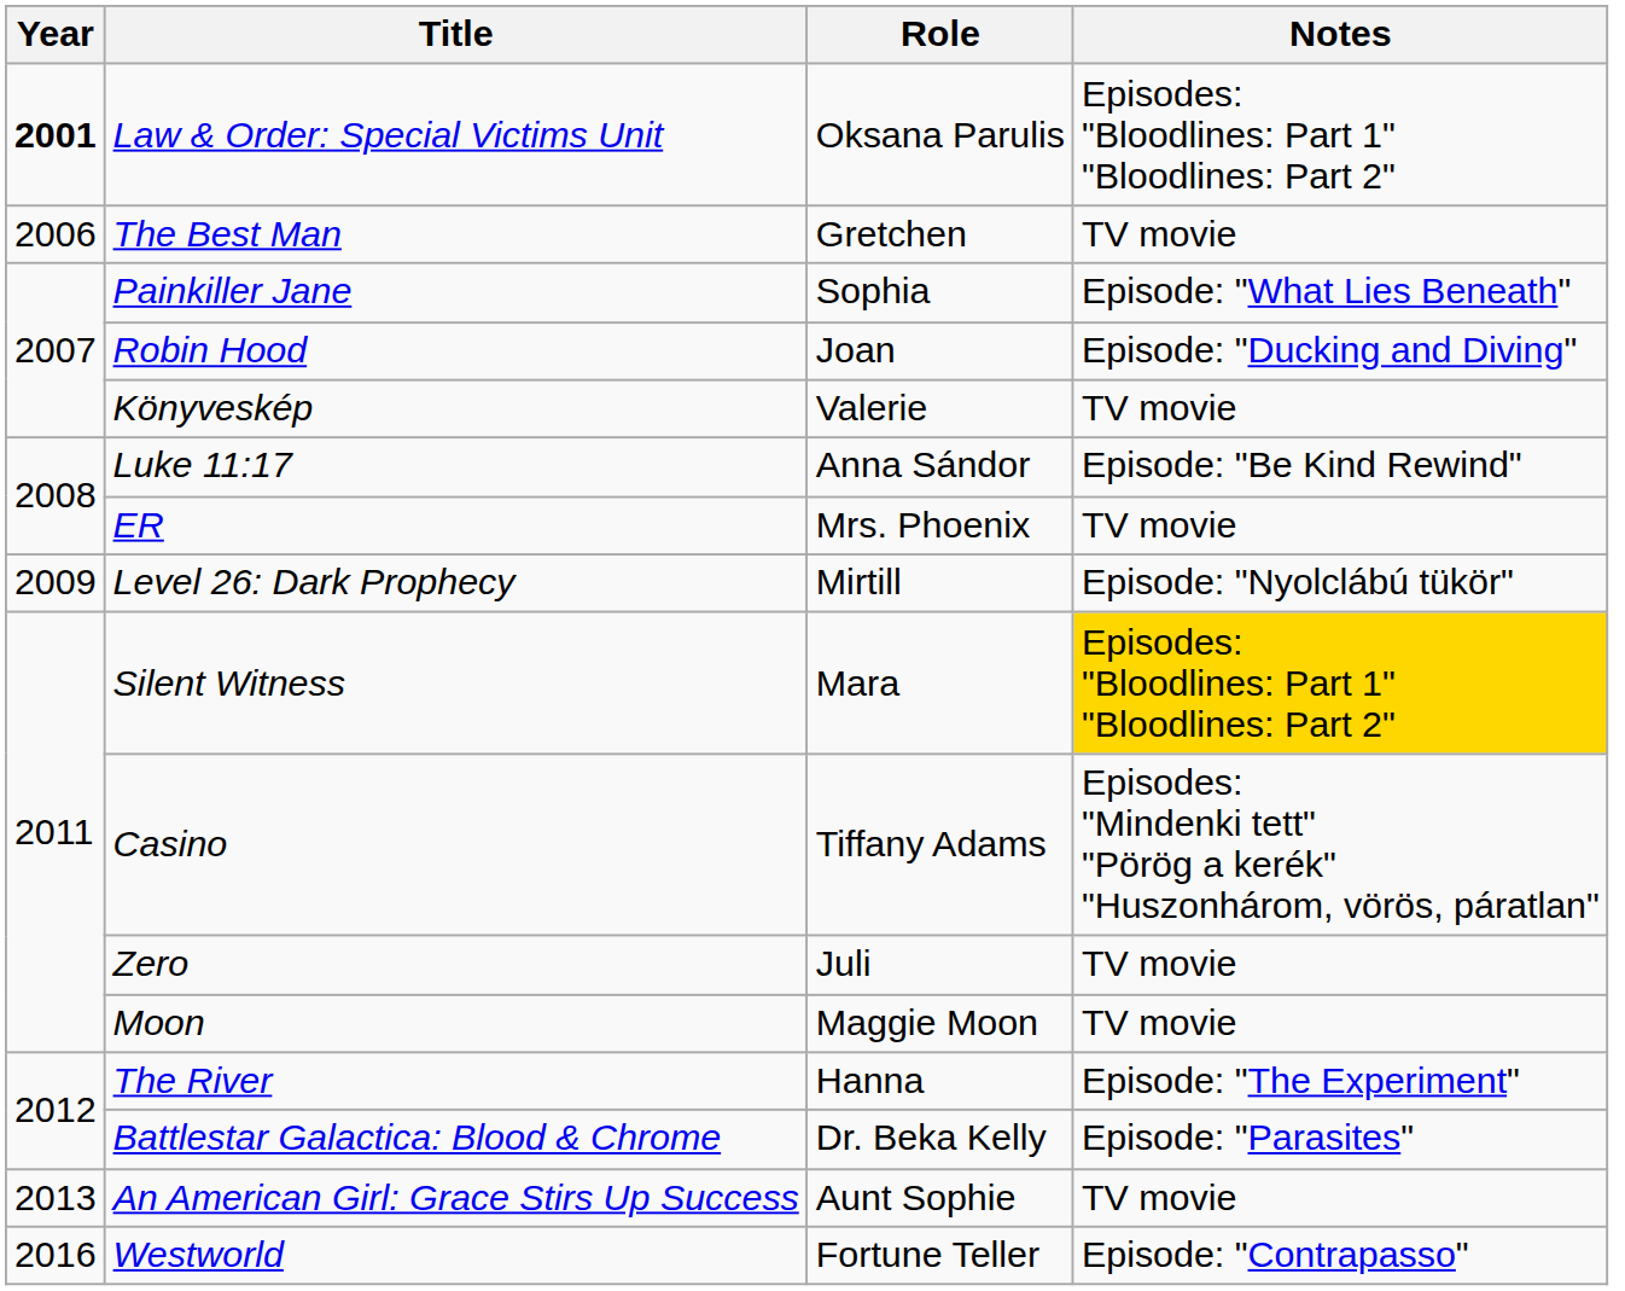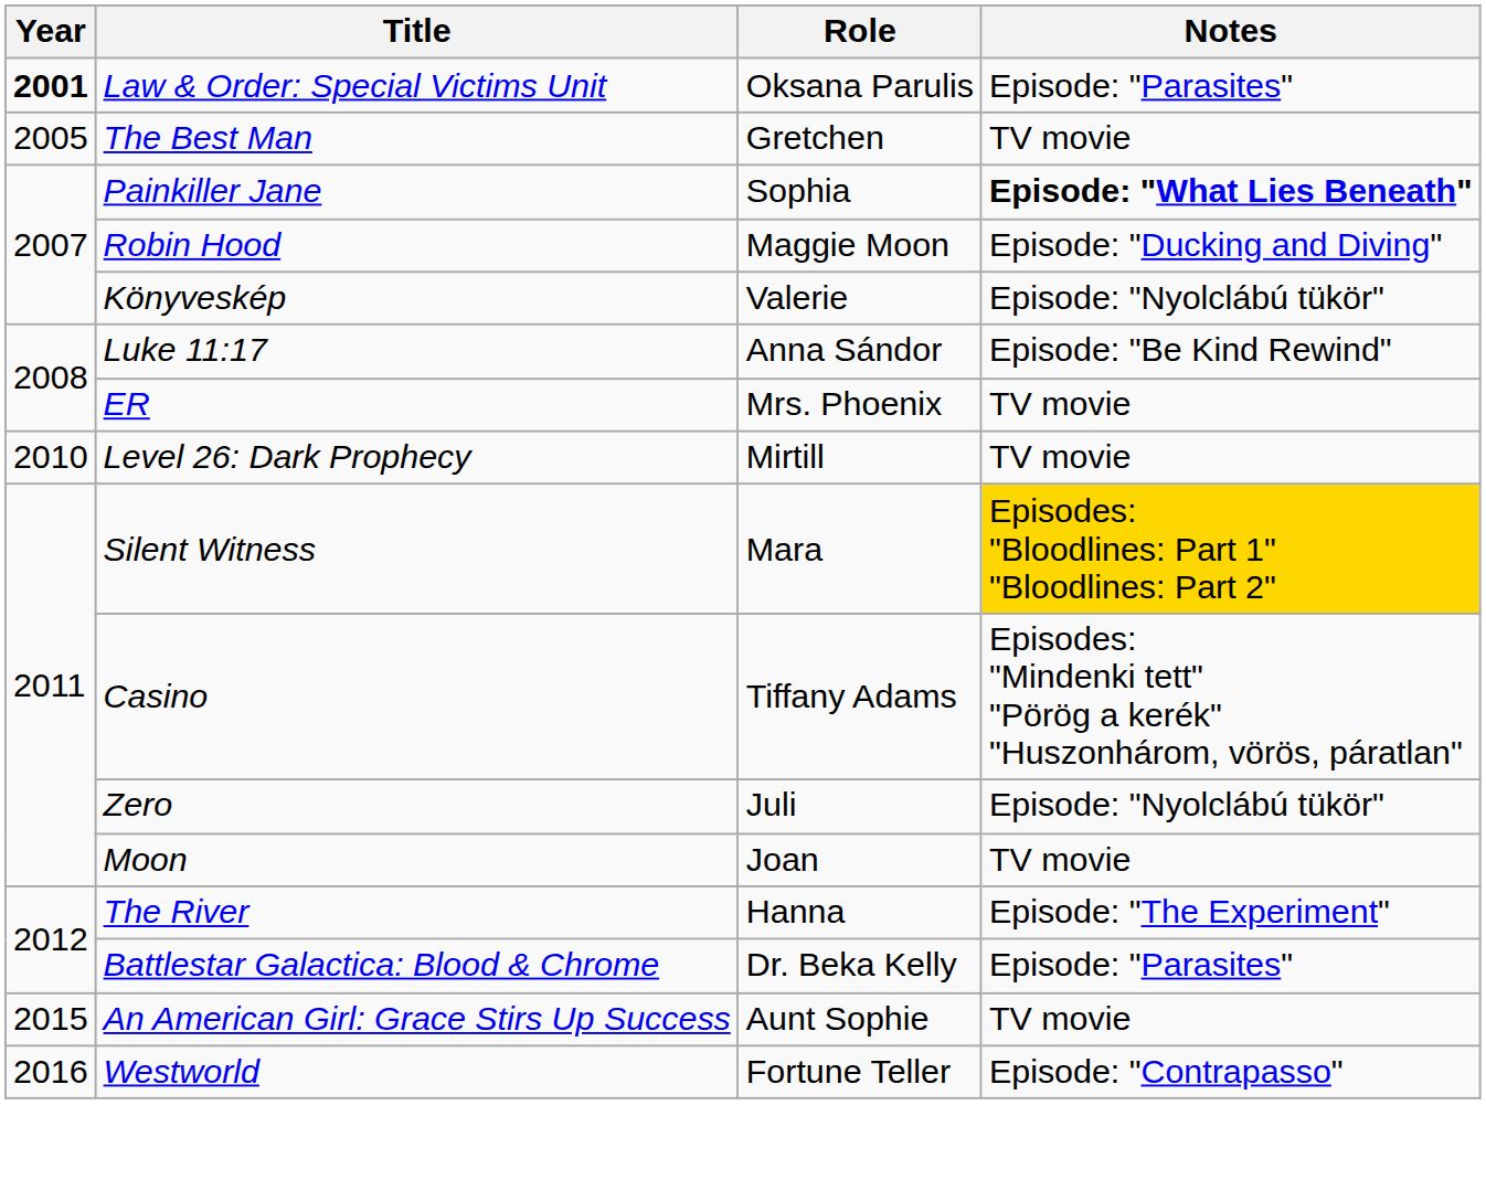Law & Order: Special Victims Unit | Notes: Episodes: "Bloodlines: Part 1" "Bloodlines: Part 2" -> Episode: "Parasites"
The Best Man | Year: 2006 -> 2005
Painkiller Jane | Notes: normal -> bold
Robin Hood | Role: Joan -> Maggie Moon
Könyveskép | Notes: TV movie -> Episode: "Nyolclábú tükör"
Level 26: Dark Prophecy | Year: 2009 -> 2010
Level 26: Dark Prophecy | Notes: Episode: "Nyolclábú tükör" -> TV movie
Zero | Notes: TV movie -> Episode: "Nyolclábú tükör"
Moon | Role: Maggie Moon -> Joan
An American Girl: Grace Stirs Up Success | Year: 2013 -> 2015
